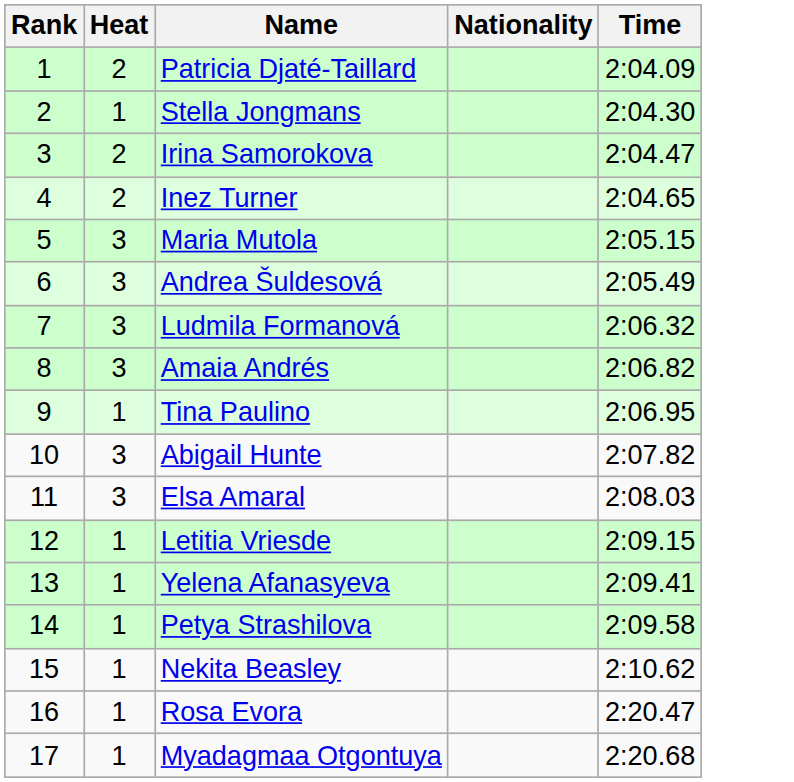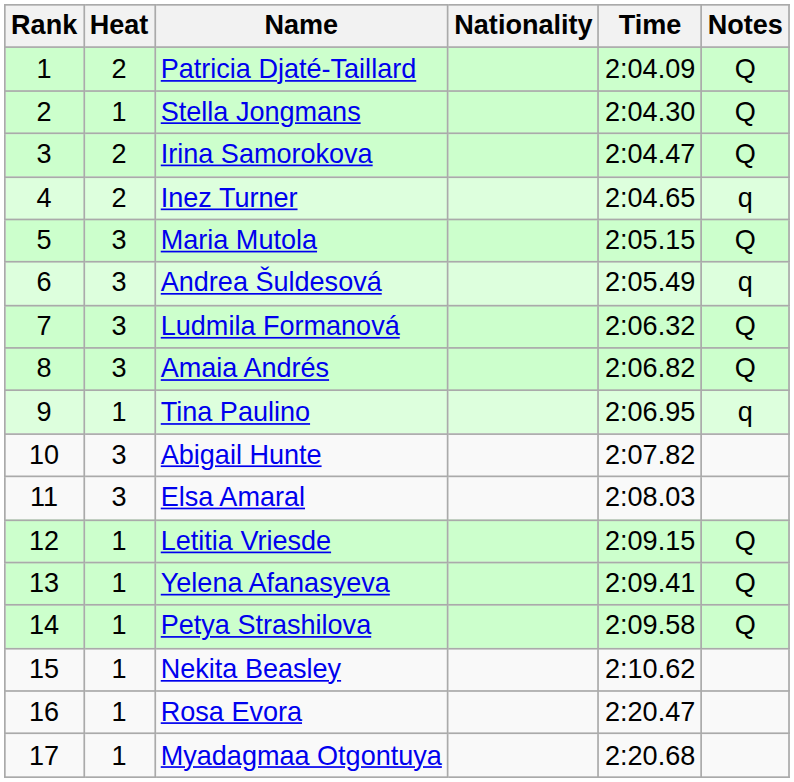+ column: Notes | Q | Q | Q | q | Q | q | Q | Q | q | Q | Q | Q
